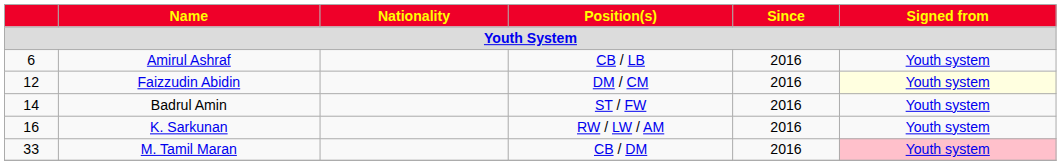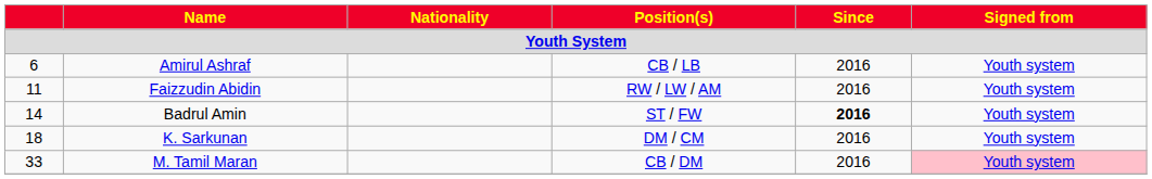Faizzudin Abidin | column 1: 12 -> 11
Faizzudin Abidin | Position(s): DM / CM -> RW / LW / AM
Faizzudin Abidin | Signed from: lightyellow background -> no background
Badrul Amin | Since: normal -> bold
K. Sarkunan | column 1: 16 -> 18
K. Sarkunan | Position(s): RW / LW / AM -> DM / CM
